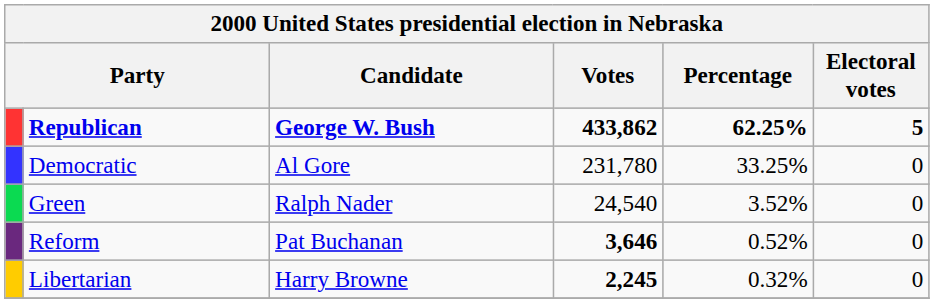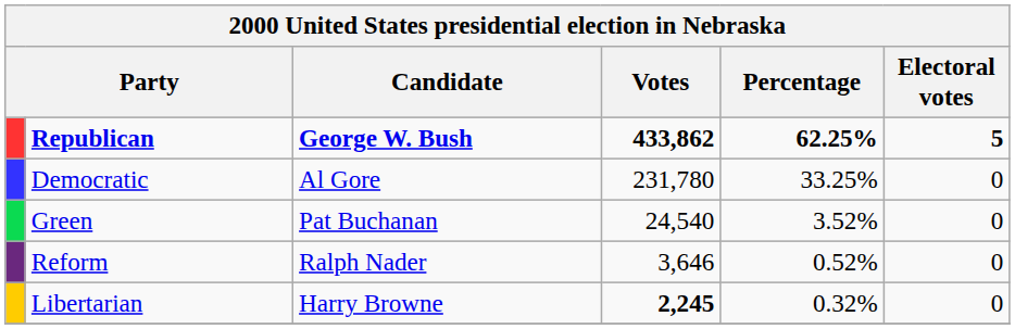Green | Candidate: Ralph Nader -> Pat Buchanan
Reform | Candidate: Pat Buchanan -> Ralph Nader
Reform | Votes: bold -> normal
